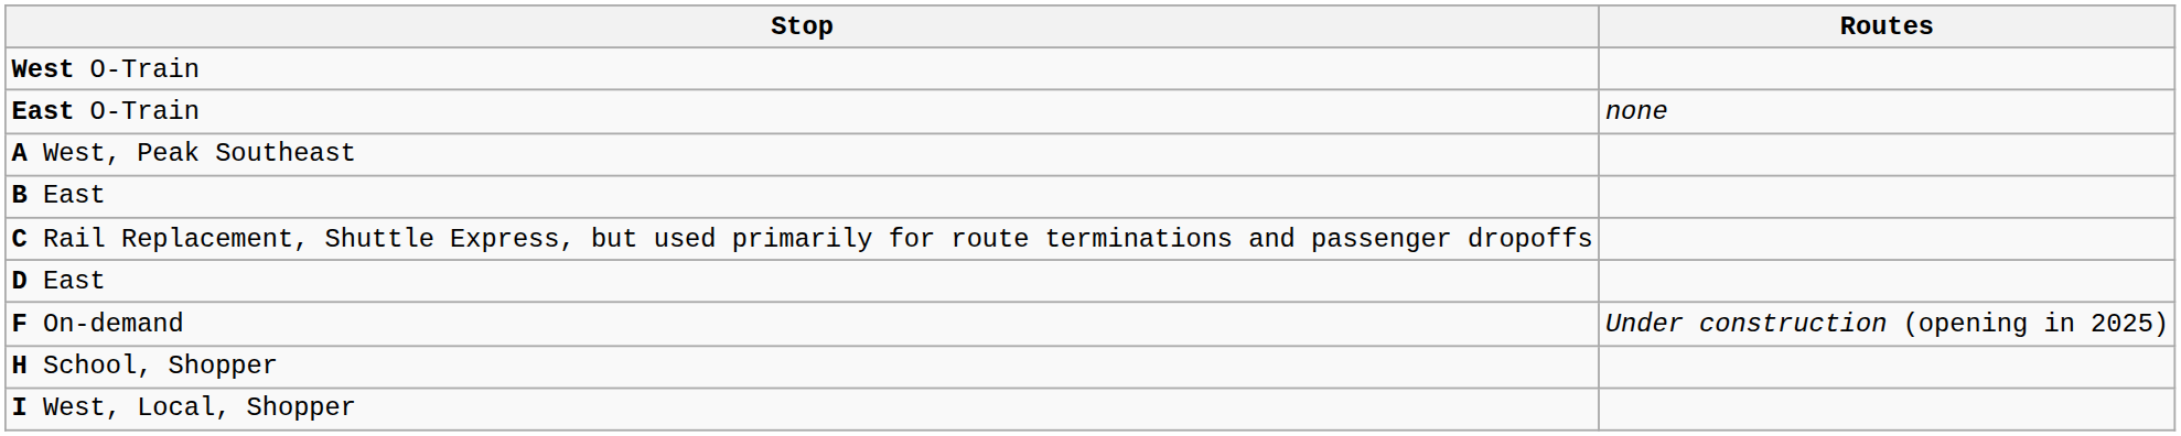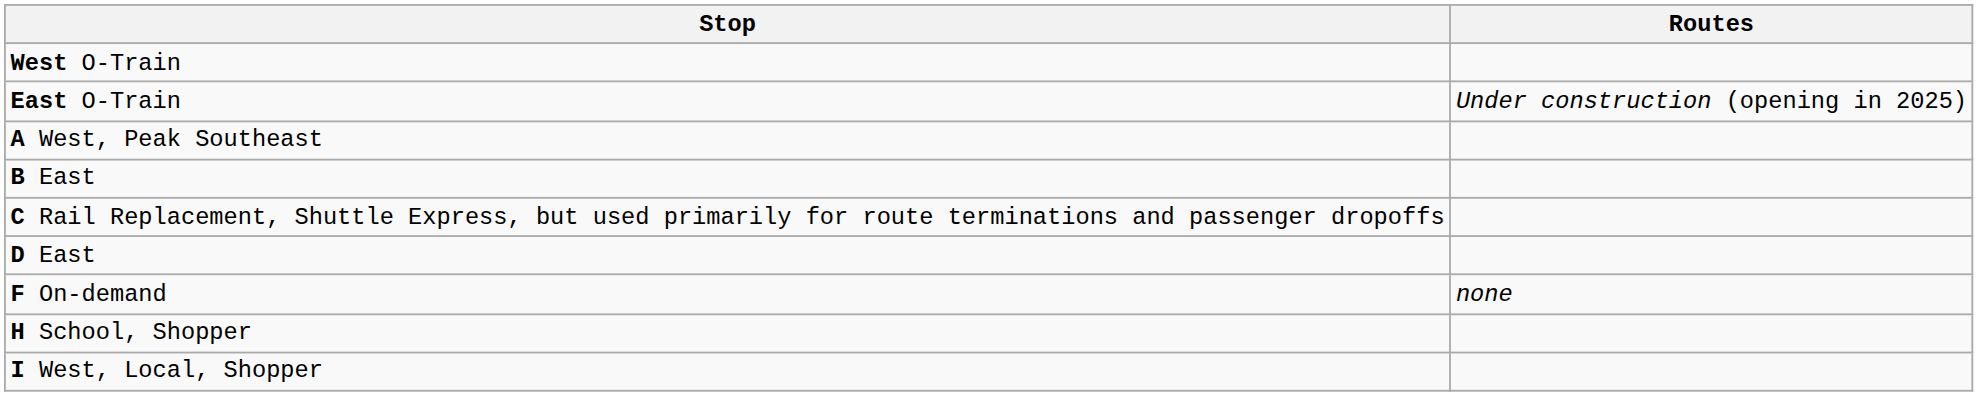East O-Train | Routes: none -> Under construction (opening in 2025)
F On-demand | Routes: Under construction (opening in 2025) -> none
